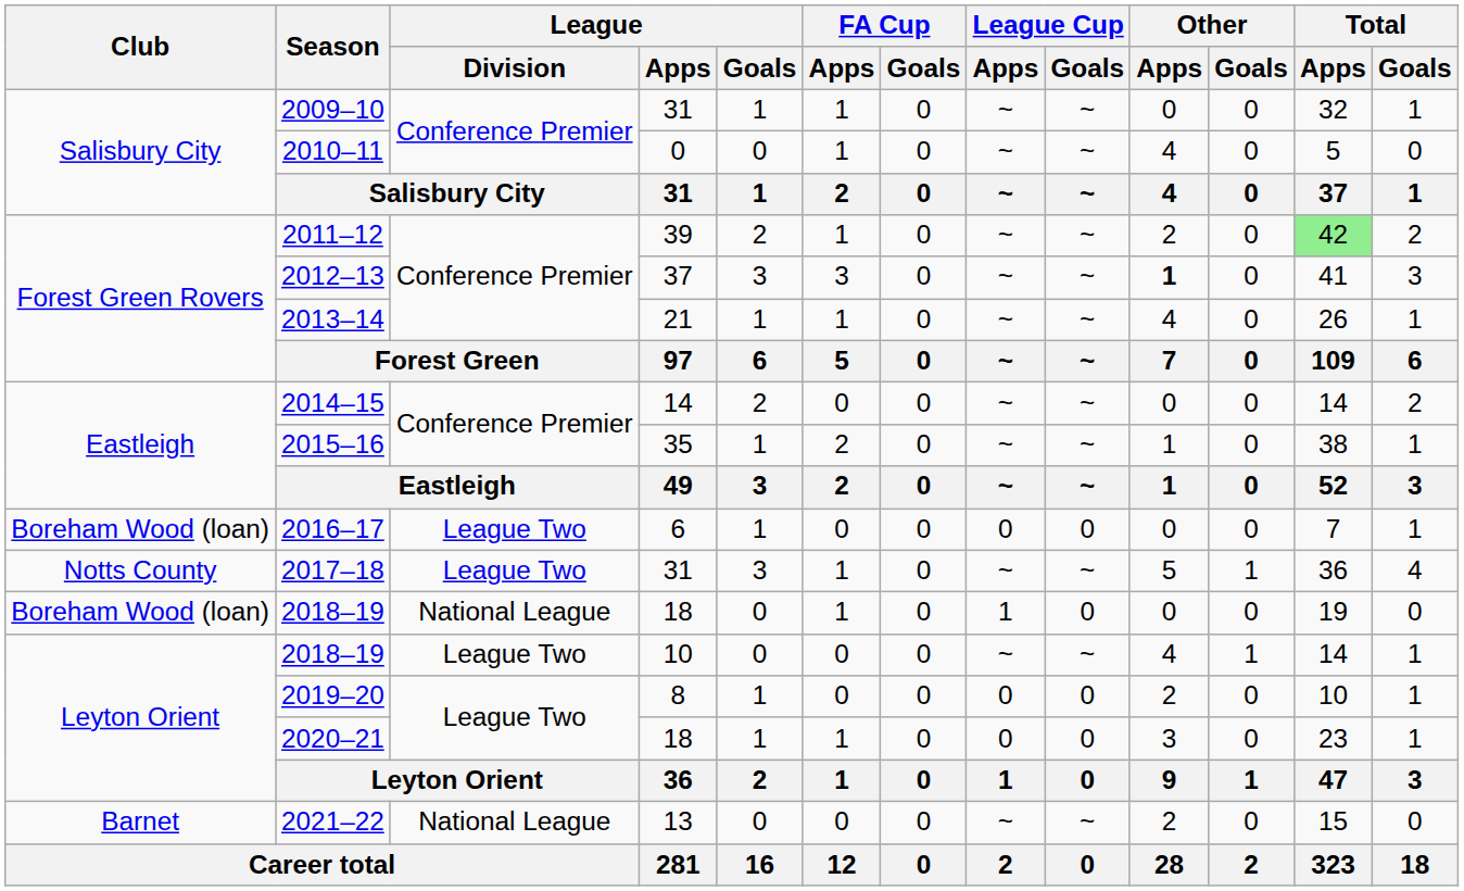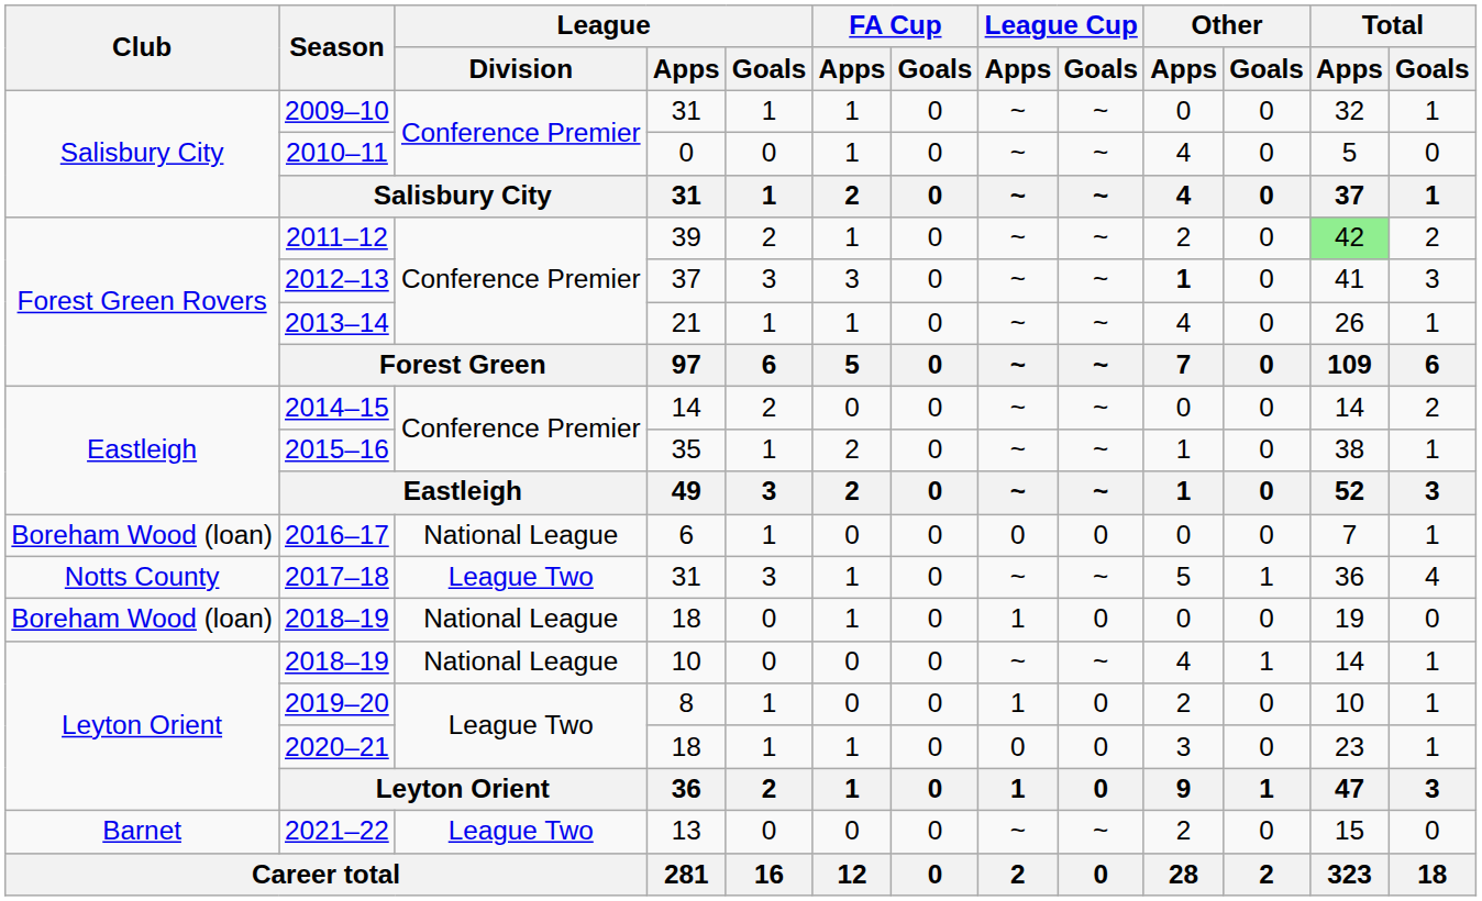2016–17 | League / Division: League Two -> National League
2018–19 / 10 | League / Division: League Two -> National League
2019–20 | League Cup / Apps: 0 -> 1
2021–22 | League / Division: National League -> League Two
